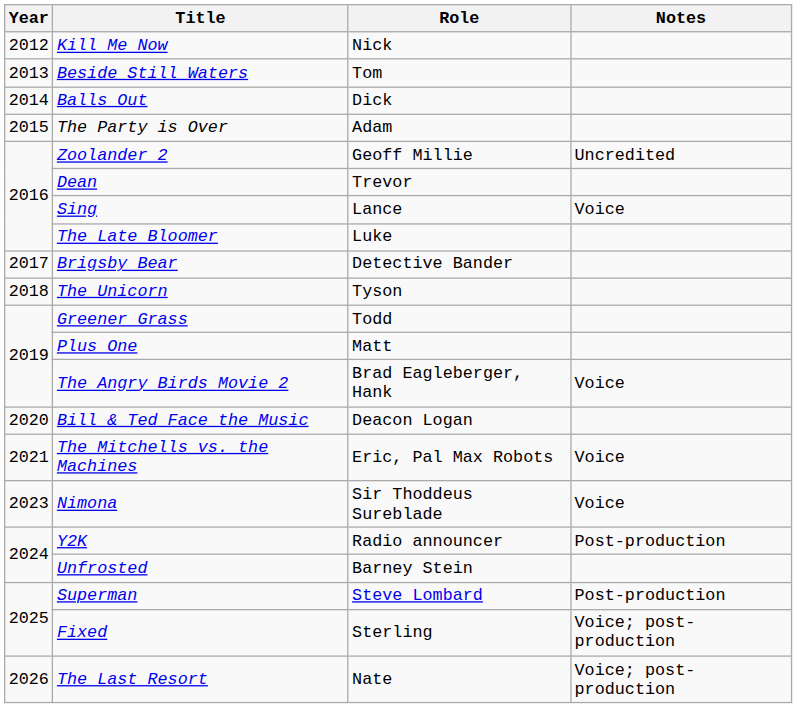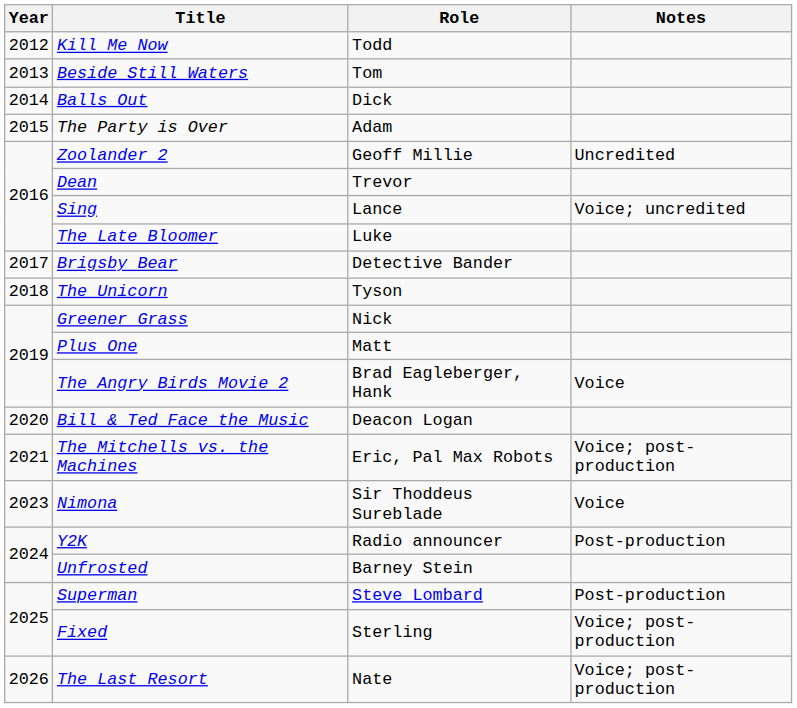Kill Me Now | Role: Nick -> Todd
Sing | Notes: Voice -> Voice; uncredited
Greener Grass | Role: Todd -> Nick
The Mitchells vs. the Machines | Notes: Voice -> Voice; post-production
